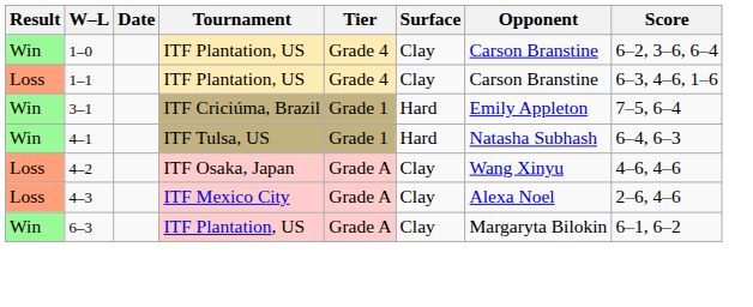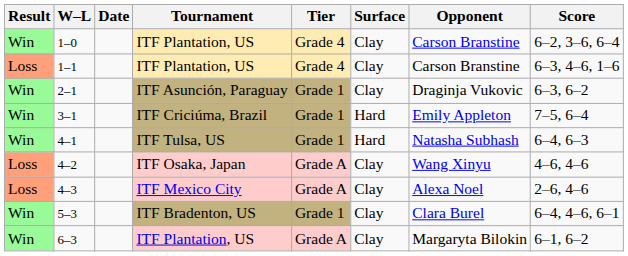+ row: Win | 2–1 | ITF Asunción, Paraguay | Grade 1 | Clay | Draginja Vukovic | 6–3, 6–2
+ row: Win | 5–3 | ITF Bradenton, US | Grade 1 | Clay | Clara Burel | 6–4, 4–6, 6–1
